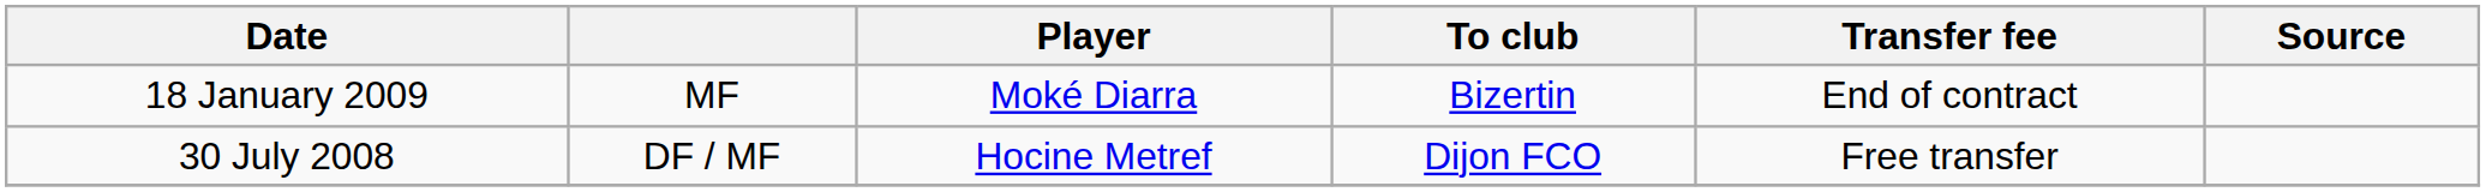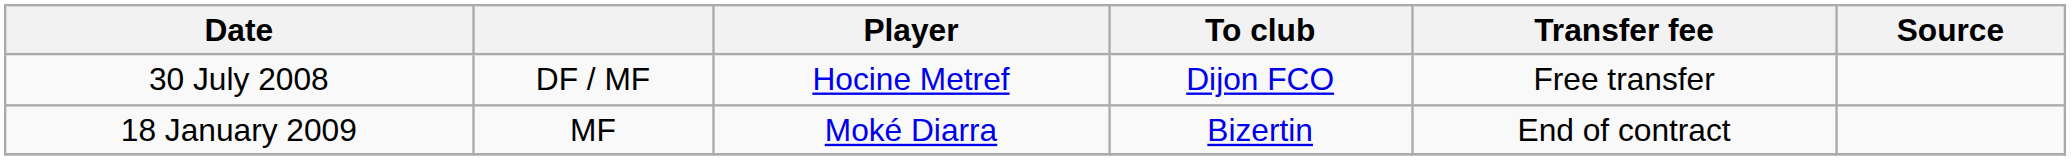rows swapped: 30 July 2008 <-> 18 January 2009
